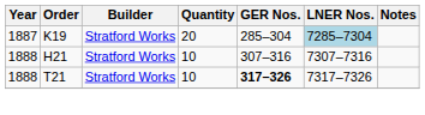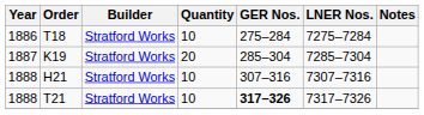+ row: 1886 | T18 | Stratford Works | 10 | 275–284 | 7275–7284
K19 | LNER Nos.: lightblue background -> no background
